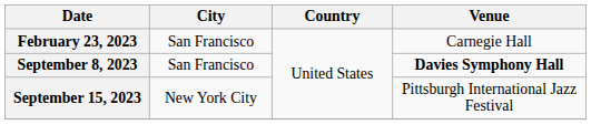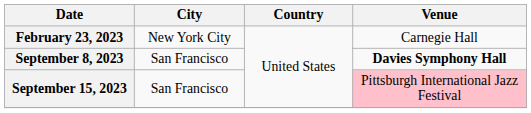February 23, 2023 | City: San Francisco -> New York City
September 15, 2023 | City: New York City -> San Francisco
September 15, 2023 | Venue: no background -> pink background
